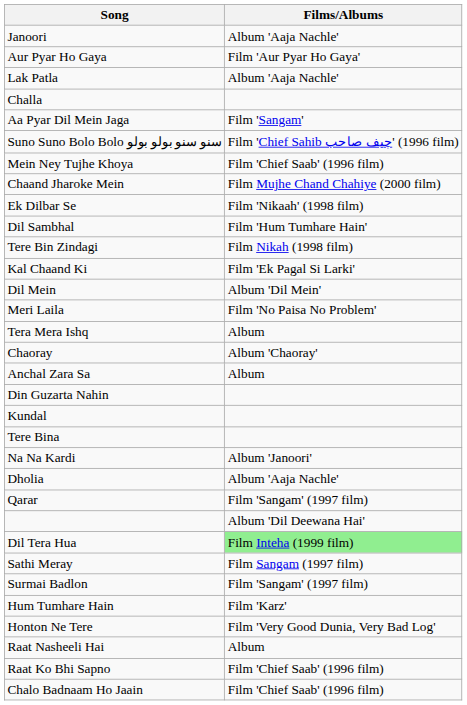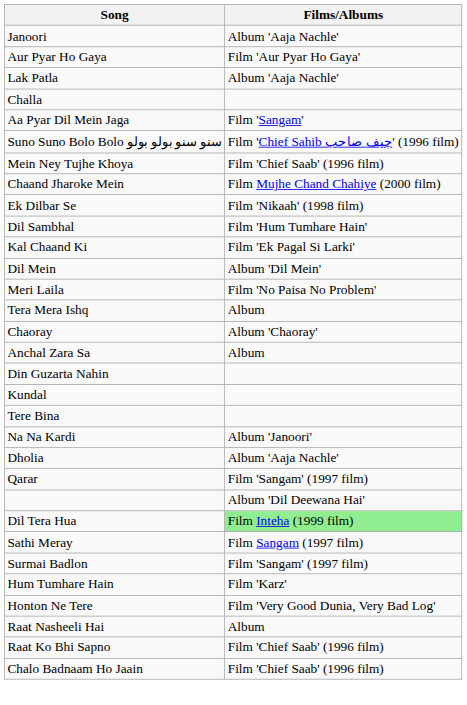- row: Tere Bin Zindagi | Film Nikah (1998 film)
